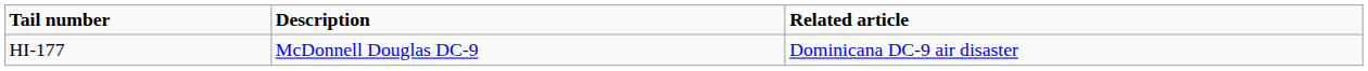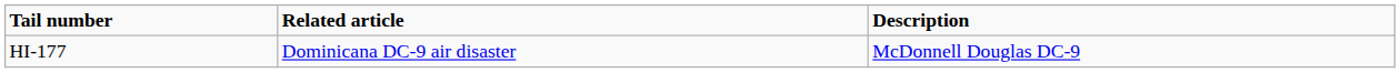columns swapped: Description <-> Related article
